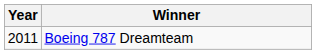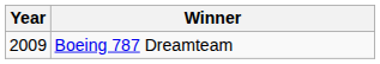Boeing 787 Dreamteam | Year: 2011 -> 2009
